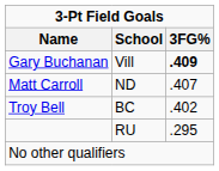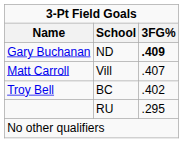Gary Buchanan | School: Vill -> ND
Matt Carroll | School: ND -> Vill
